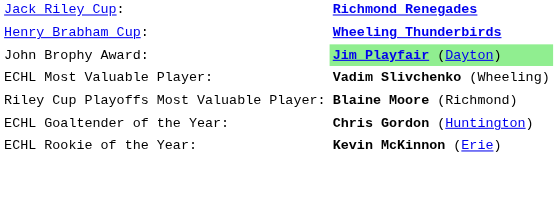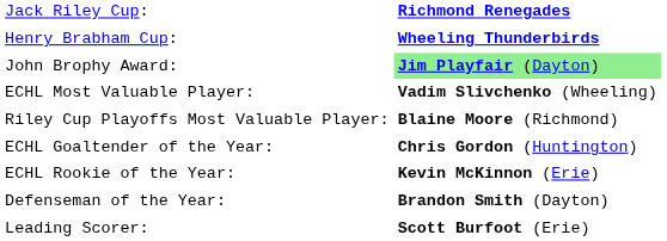+ row: Defenseman of the Year: | Brandon Smith (Dayton)
+ row: Leading Scorer: | Scott Burfoot (Erie)
